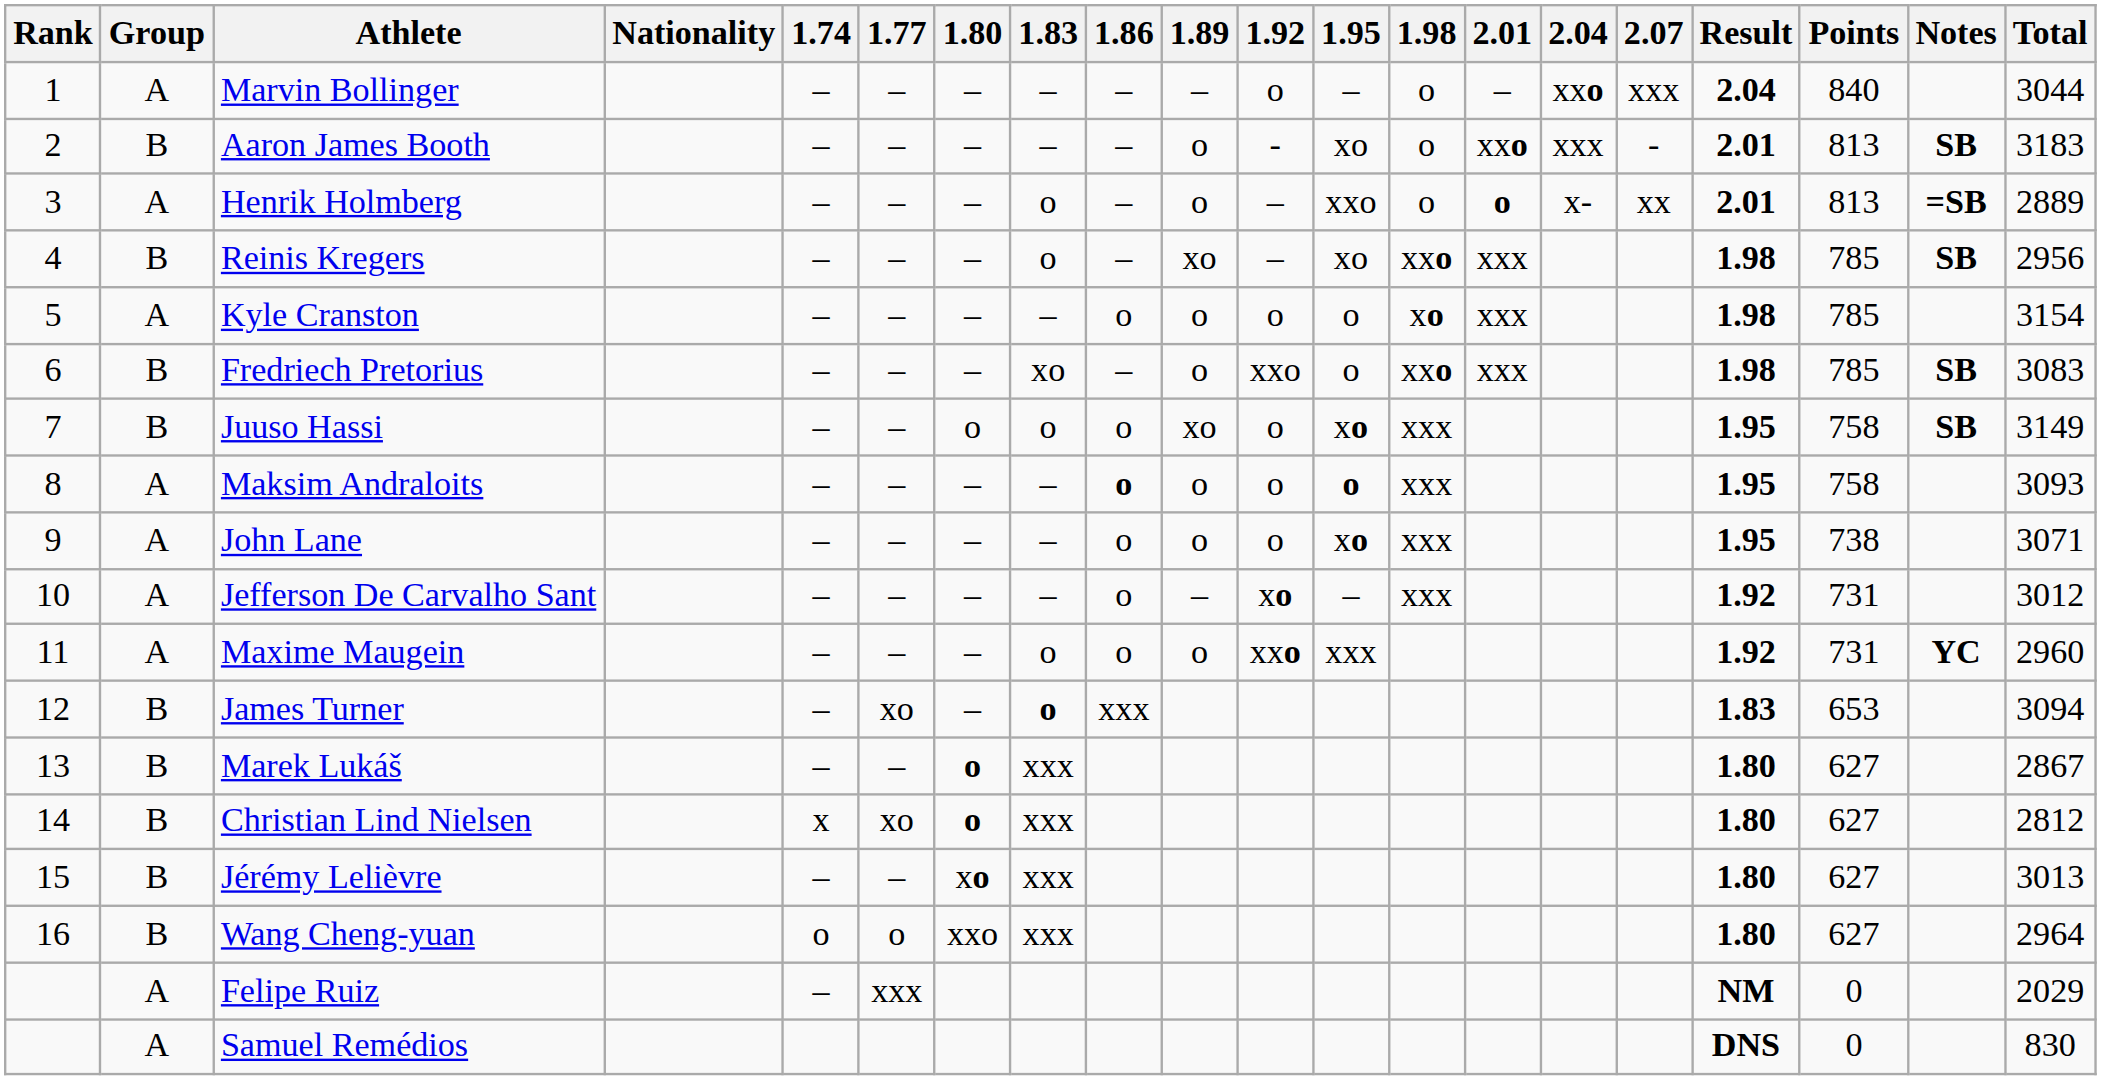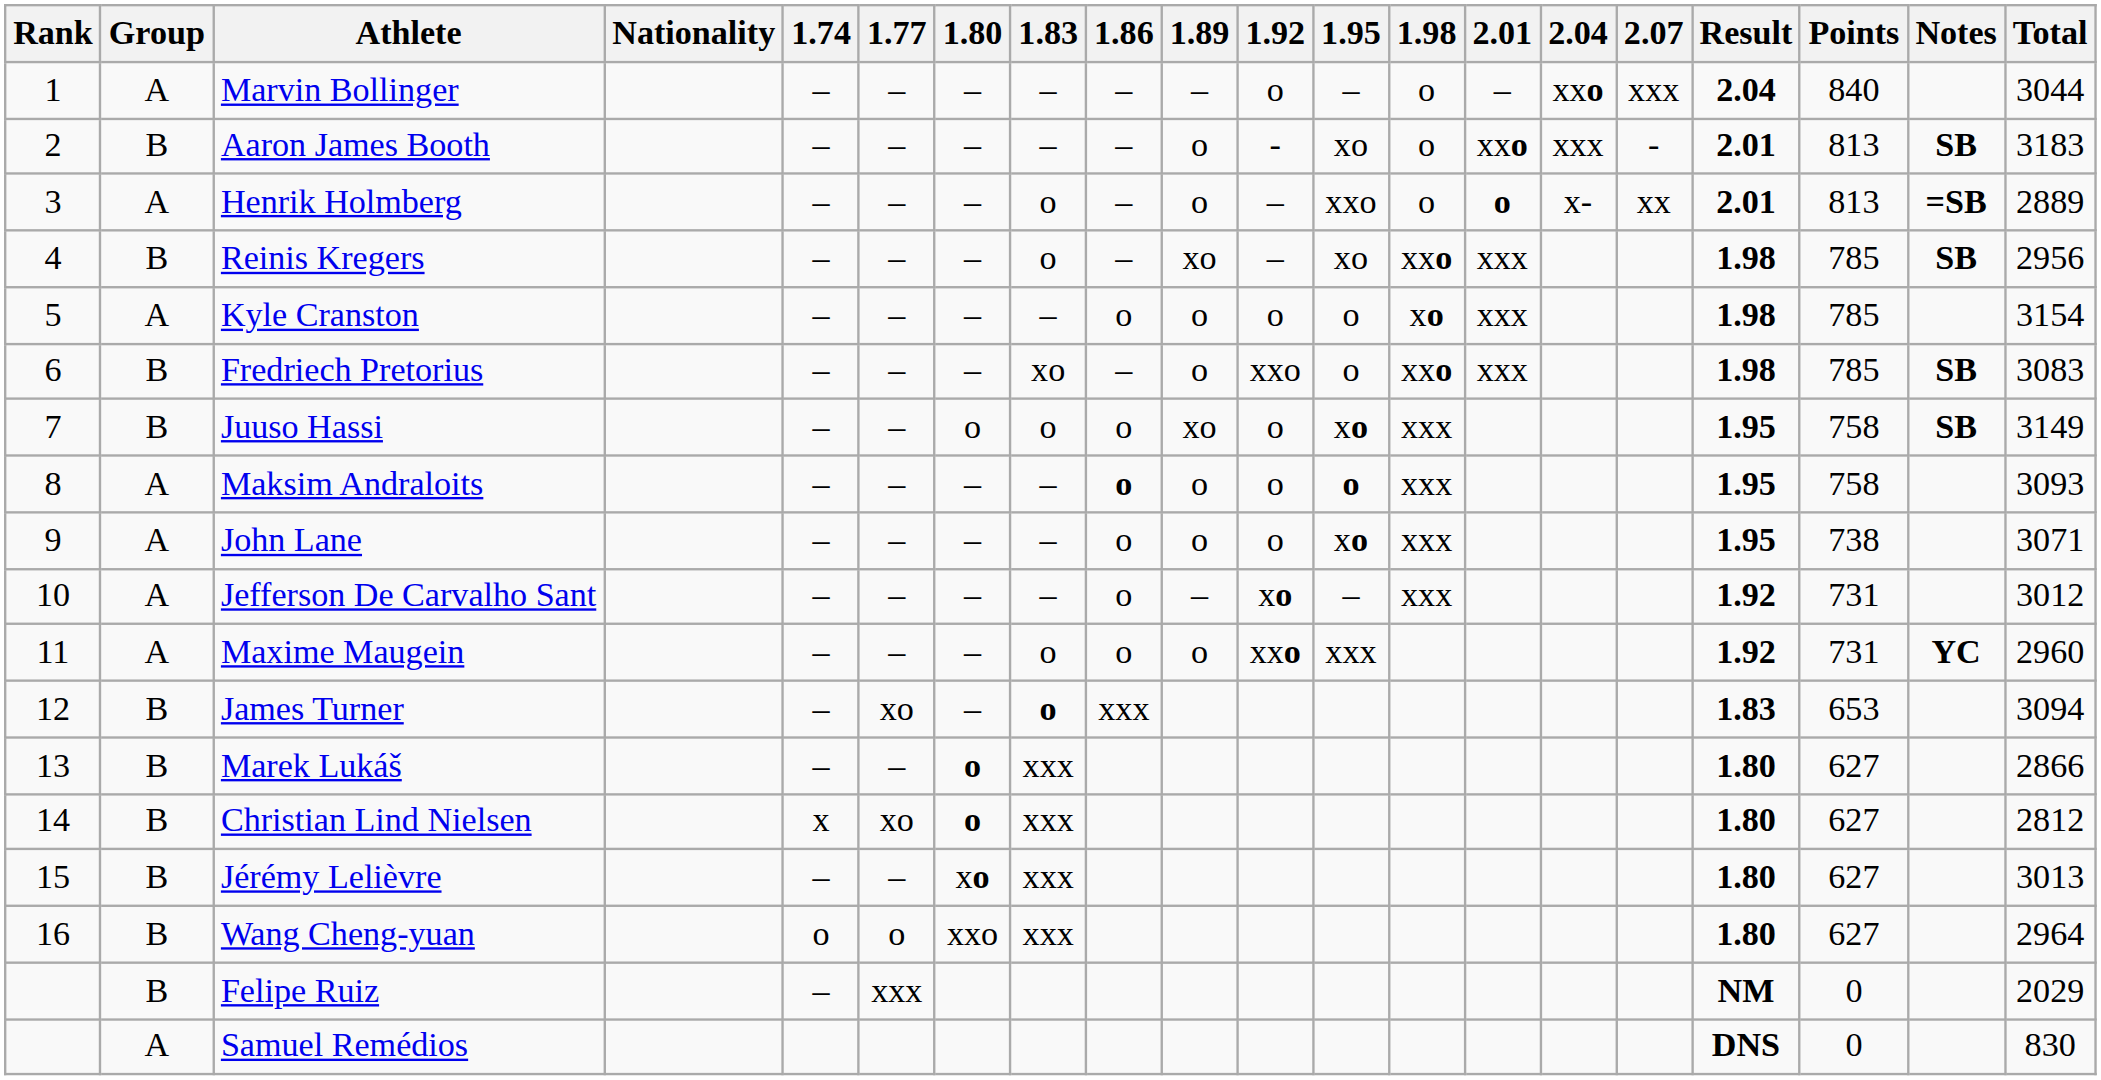Marek Lukáš | Total: 2867 -> 2866
Felipe Ruiz | Group: A -> B
